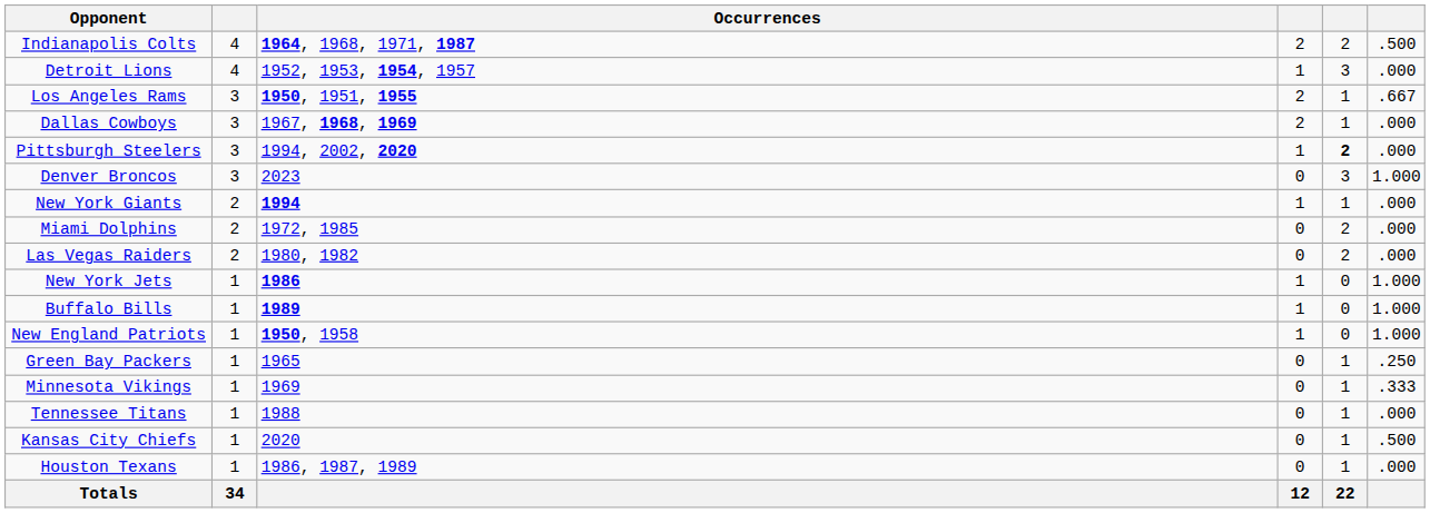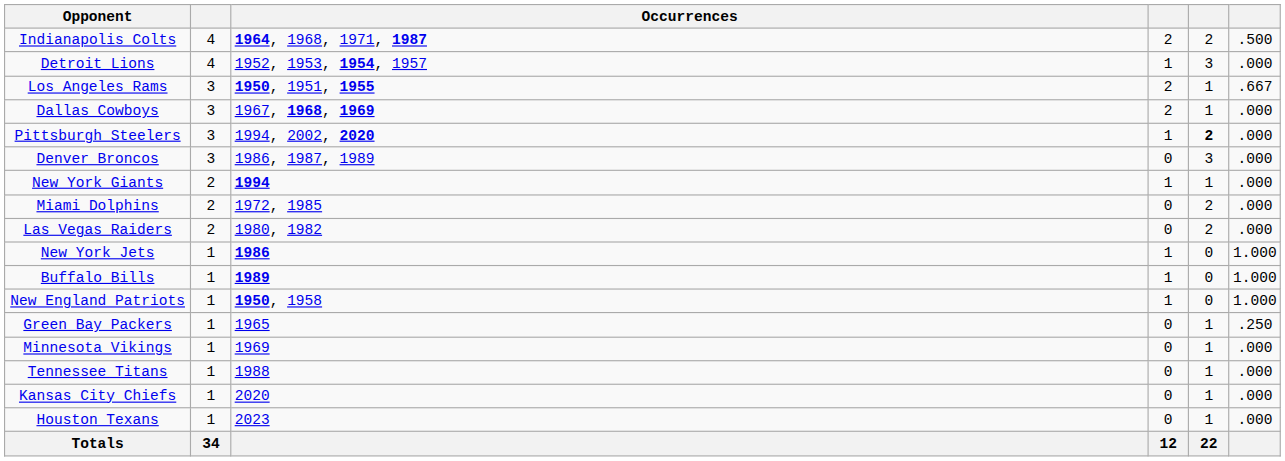Denver Broncos | Occurrences: 2023 -> 1986, 1987, 1989
Denver Broncos | column 6: 1.000 -> .000
Minnesota Vikings | column 6: .333 -> .000
Kansas City Chiefs | column 6: .500 -> .000
Houston Texans | Occurrences: 1986, 1987, 1989 -> 2023
